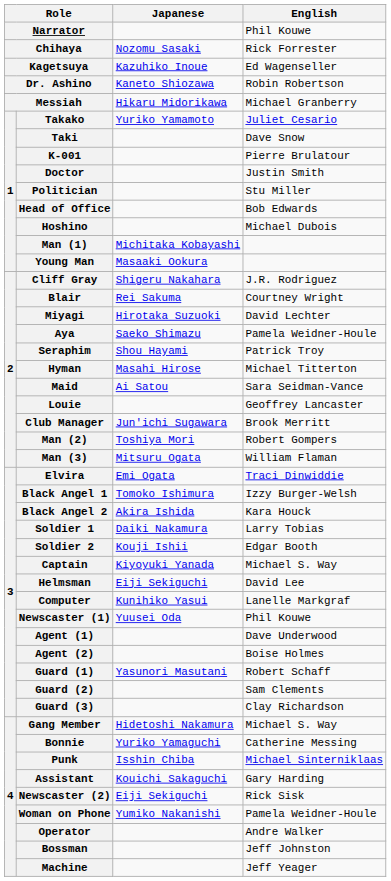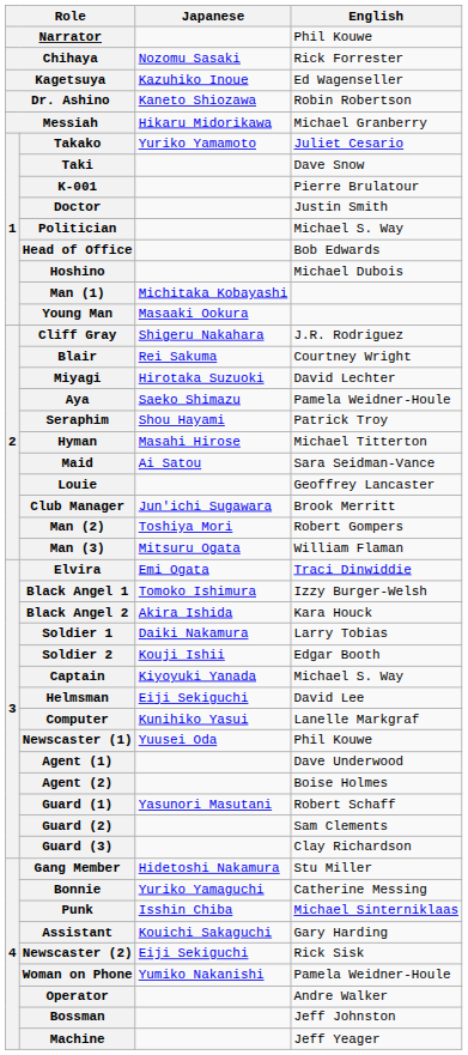Politician | English: Stu Miller -> Michael S. Way
Gang Member | English: Michael S. Way -> Stu Miller
